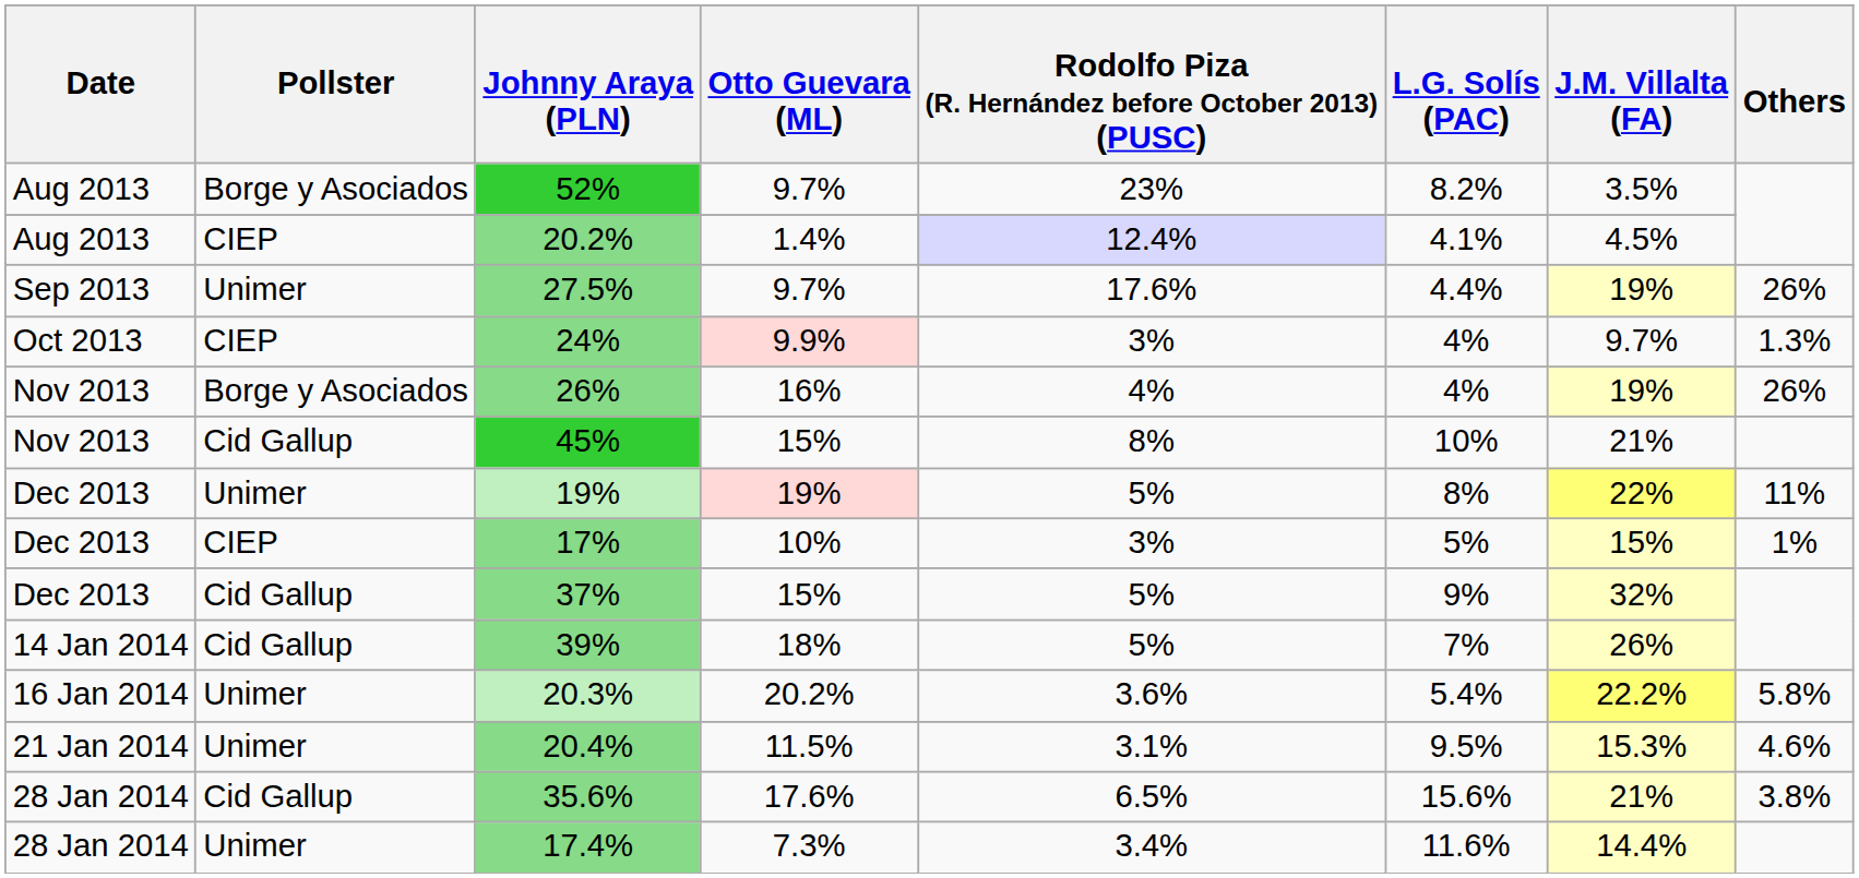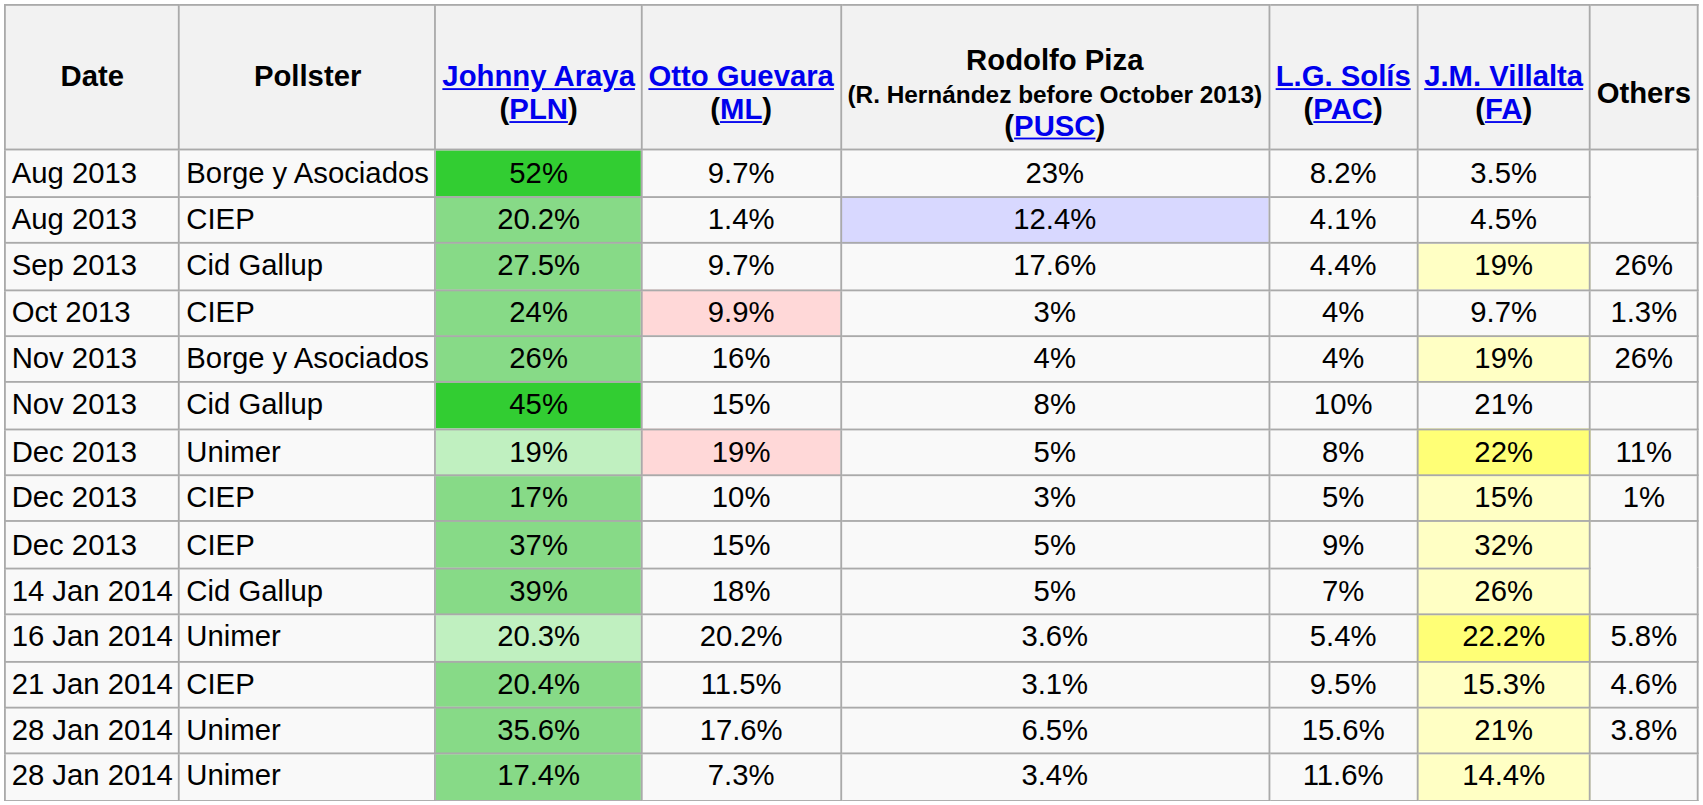27.5% | Pollster: Unimer -> Cid Gallup
37% | Pollster: Cid Gallup -> CIEP
20.4% | Pollster: Unimer -> CIEP
35.6% | Pollster: Cid Gallup -> Unimer
